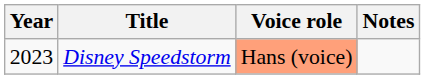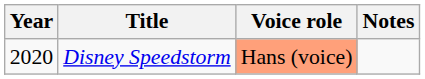Disney Speedstorm | Year: 2023 -> 2020
